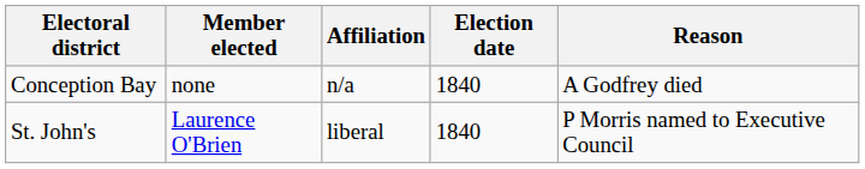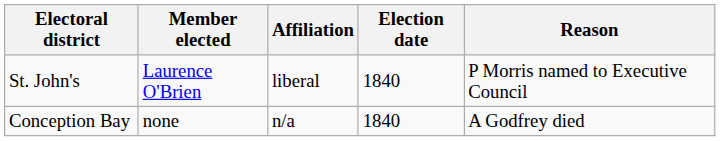rows swapped: Conception Bay <-> St. John's
